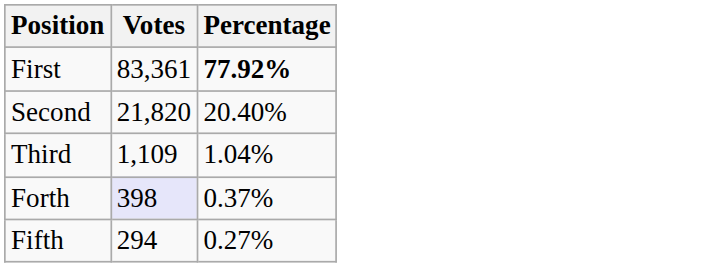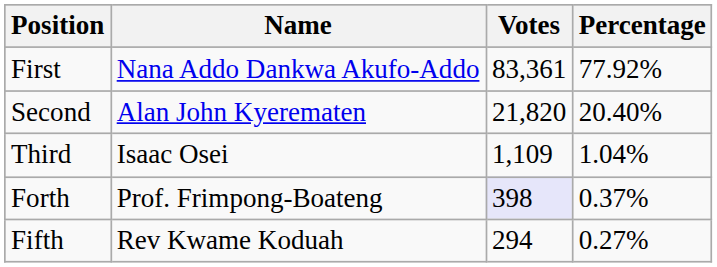+ column: Name | Nana Addo Dankwa Akufo-Addo | Alan John Kyerematen | Isaac Osei | Prof. Frimpong-Boateng | Rev Kwame Koduah
First | Percentage: bold -> normal
